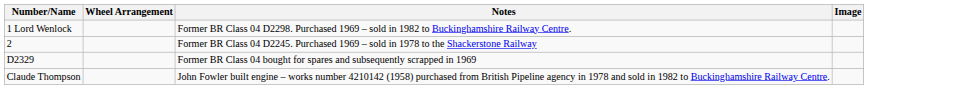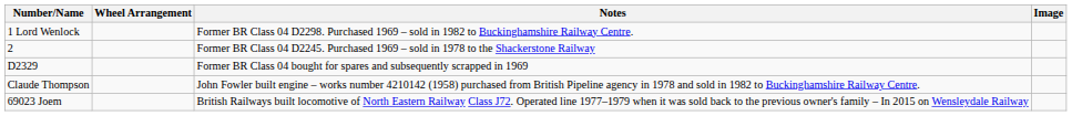+ row: 69023 Joem | British Railways built locomotive of North Eastern Railway Class J72. Operated line 1977–1979 when it was sold back to the previous owner's family – In 2015 on Wensleydale Railway
